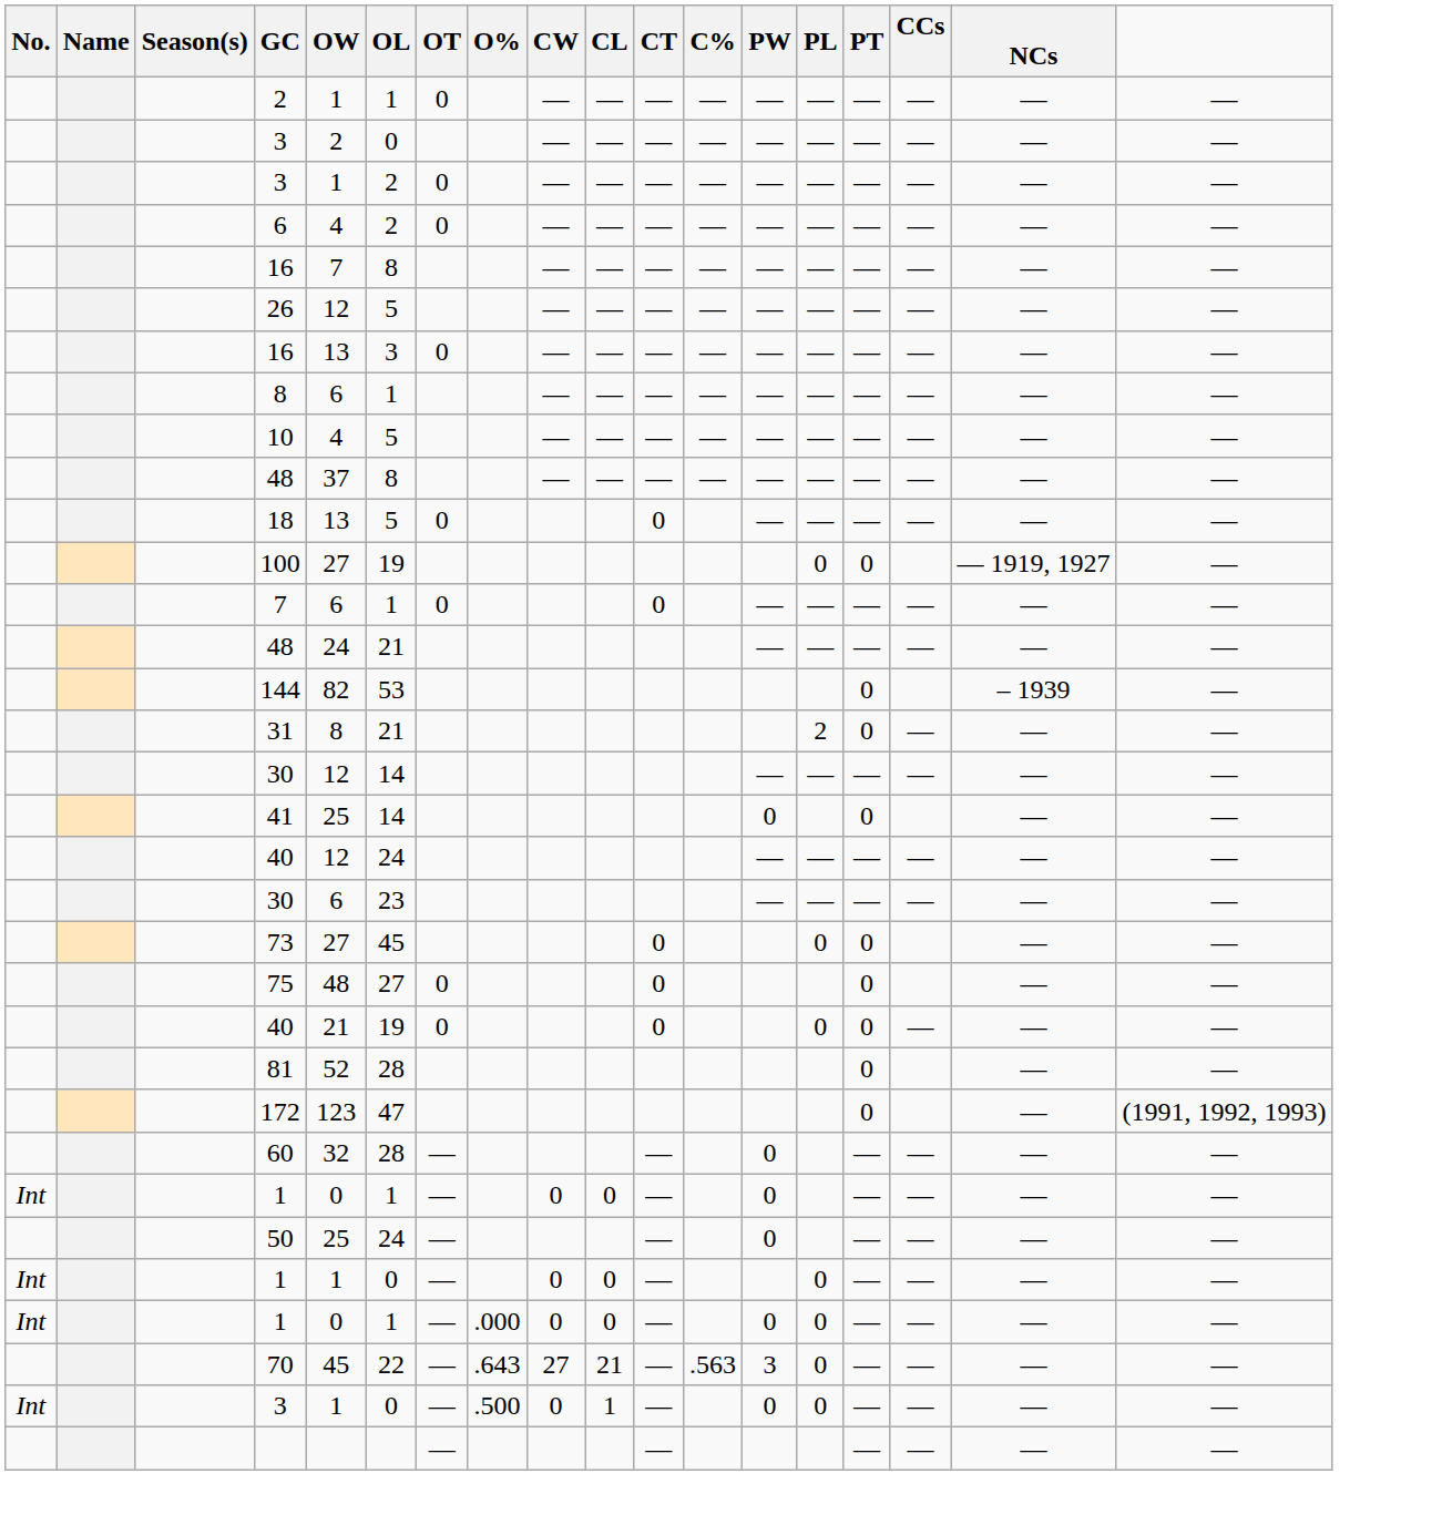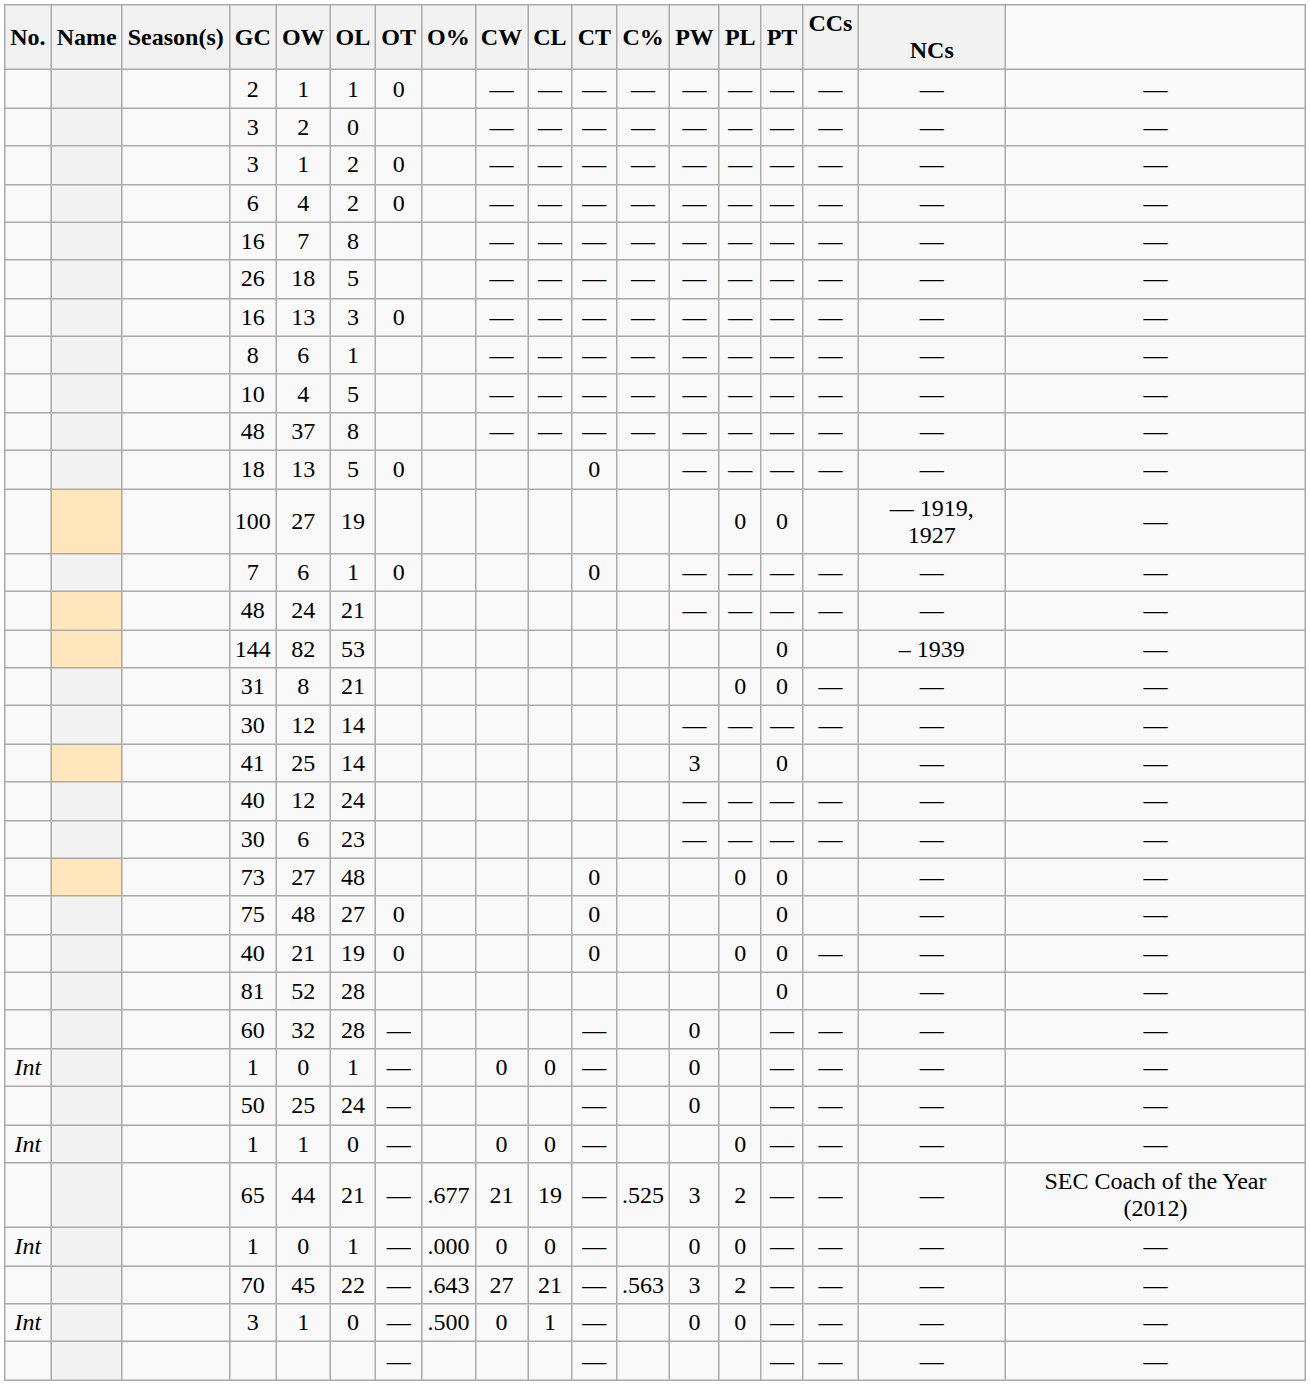26 | OW: 12 -> 18
31 | PL: 2 -> 0
41 | PW: 0 -> 3
73 | OL: 45 -> 48
- row: 172 | 123 | 47 | 0 | — | (1991, 1992, 1993)
+ row: 65 | 44 | 21 | — | .677 | 21 | 19 | — | .525 | 3 | 2 | — | — | — | SEC Coach of the Year (2012)
70 | PL: 0 -> 2
